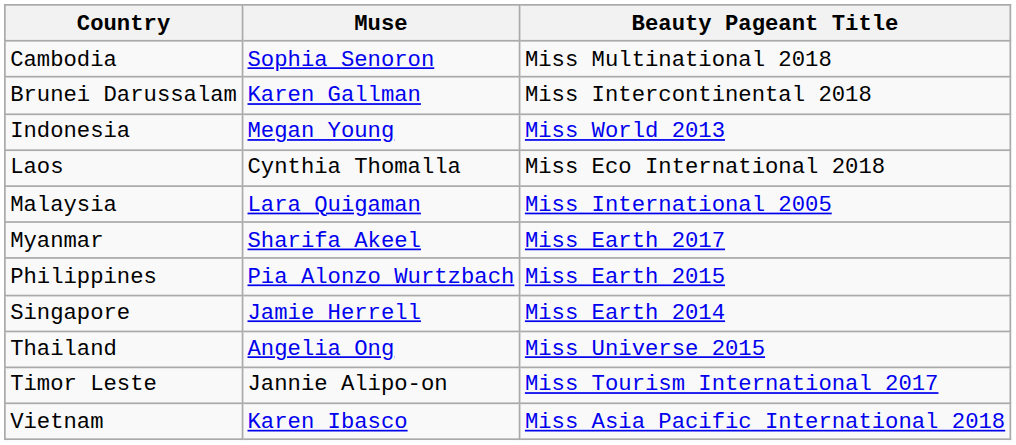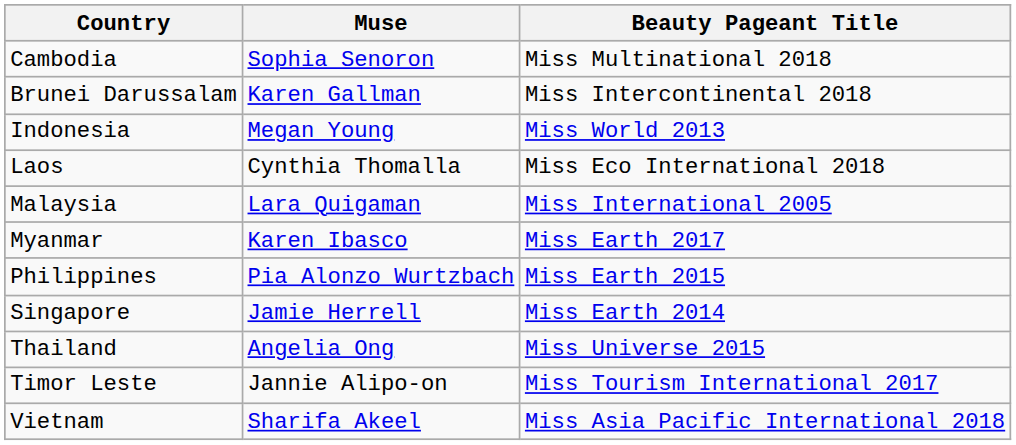Myanmar | Muse: Sharifa Akeel -> Karen Ibasco
Vietnam | Muse: Karen Ibasco -> Sharifa Akeel
